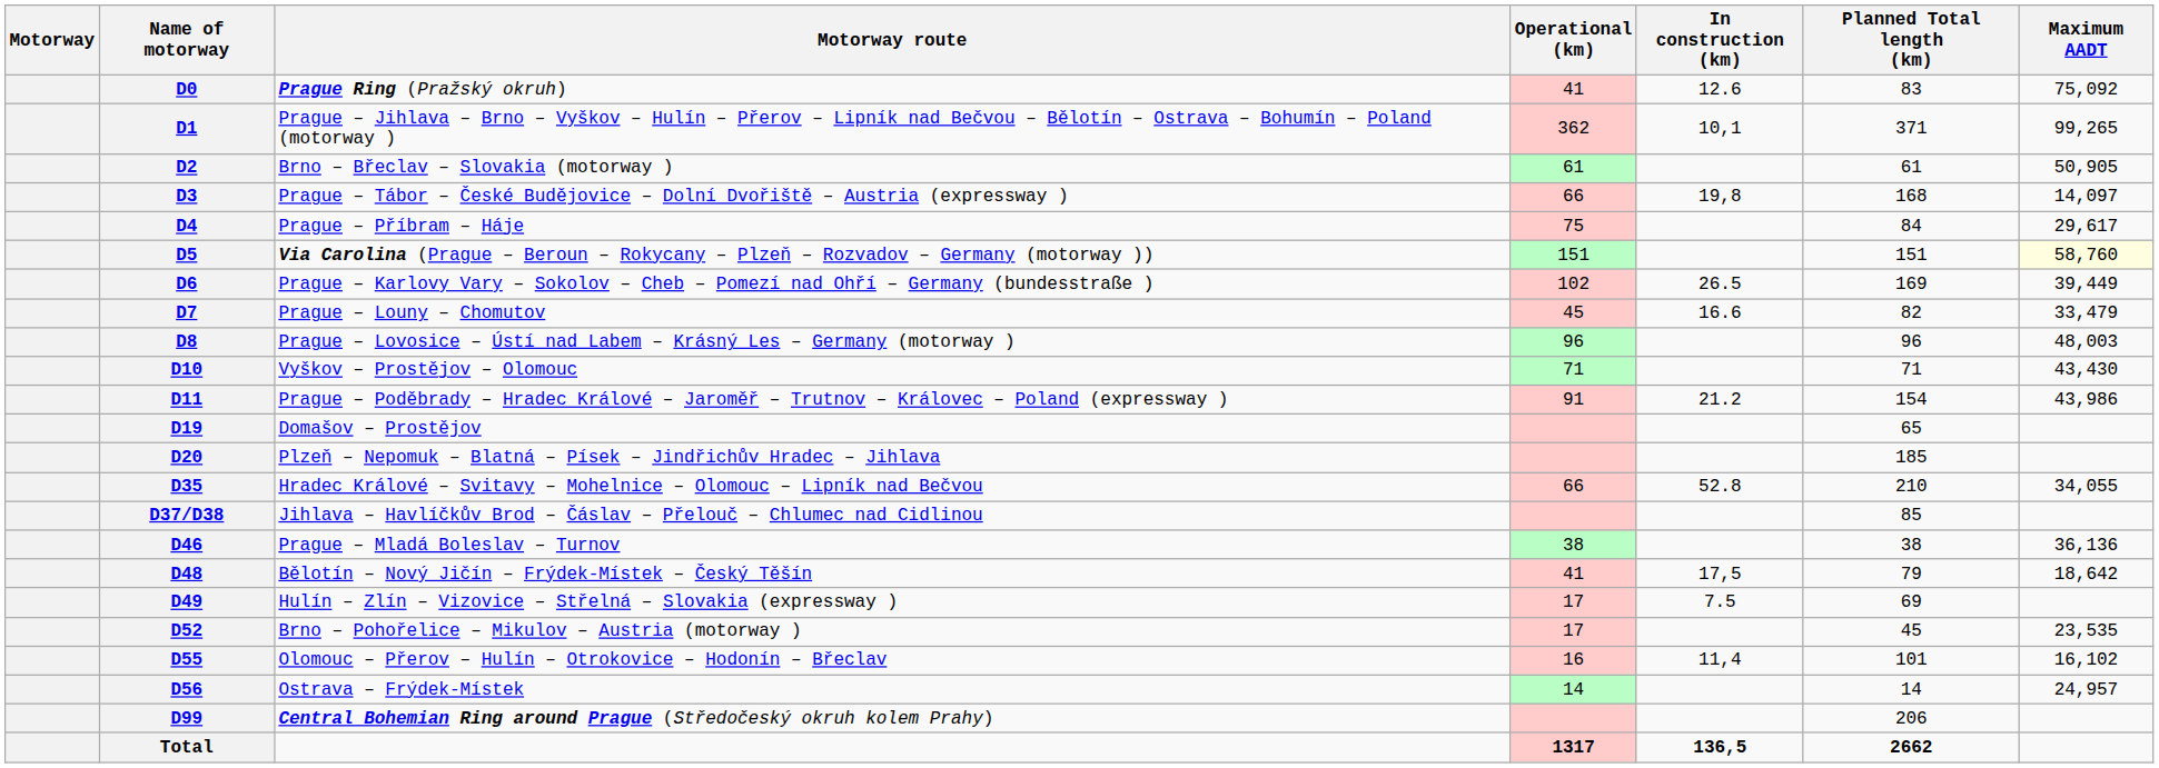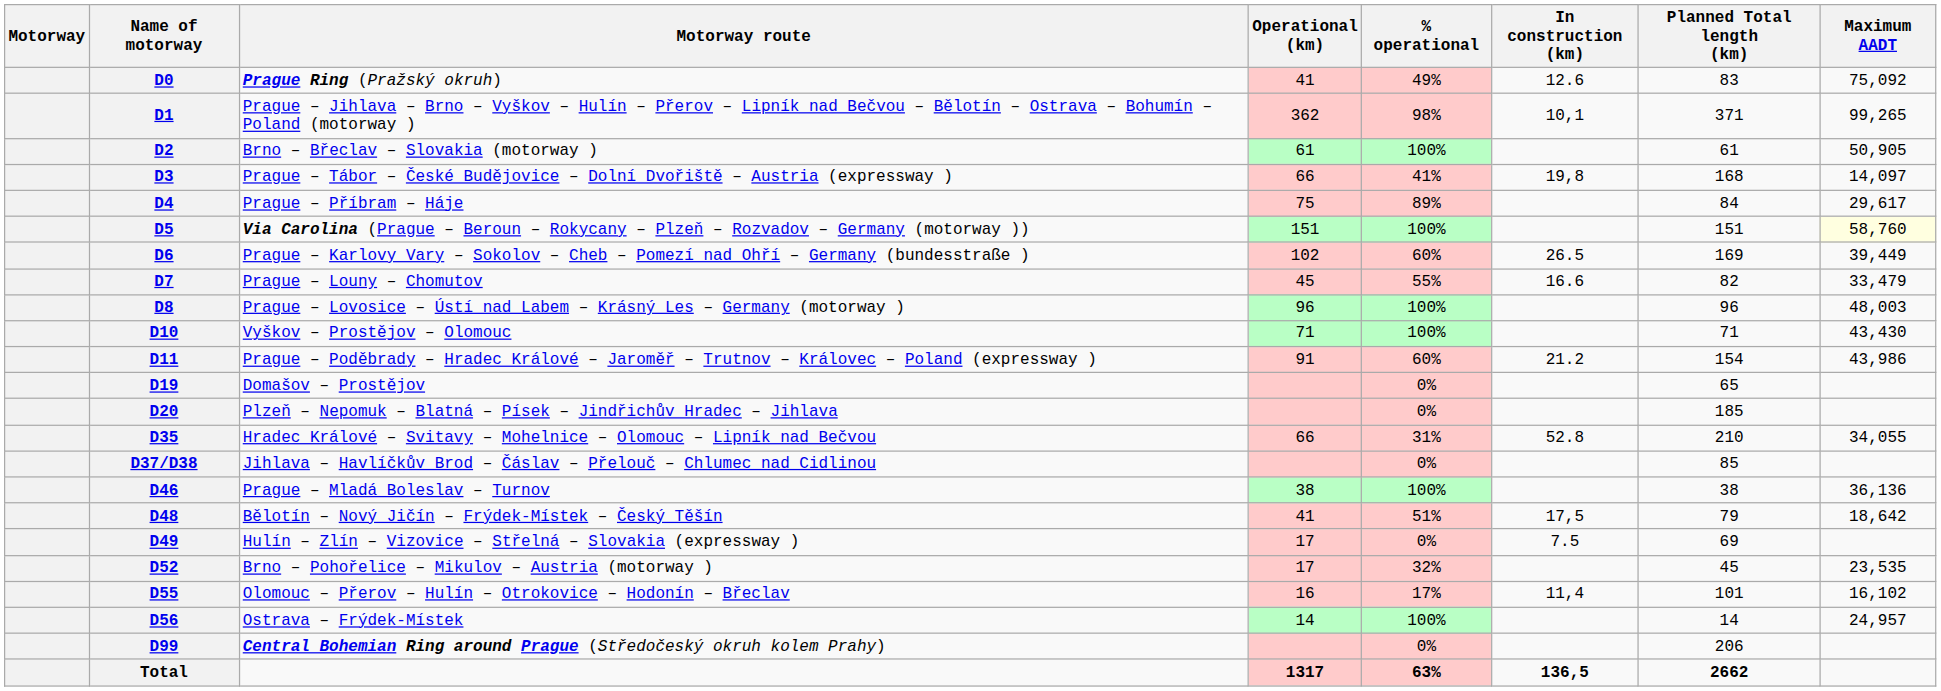+ column: % operational | 49% | 98% | 100% | 41% | 89% | 100% | 60% | 55% | 100% | 100% | 60% | 0% | 0% | 31% | 0% | 100% | 51% | 0% | 32% | 17% | 100% | 0% | 63%
